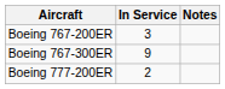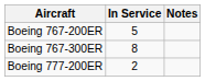Boeing 767-200ER | In Service: 3 -> 5
Boeing 767-300ER | In Service: 9 -> 8
